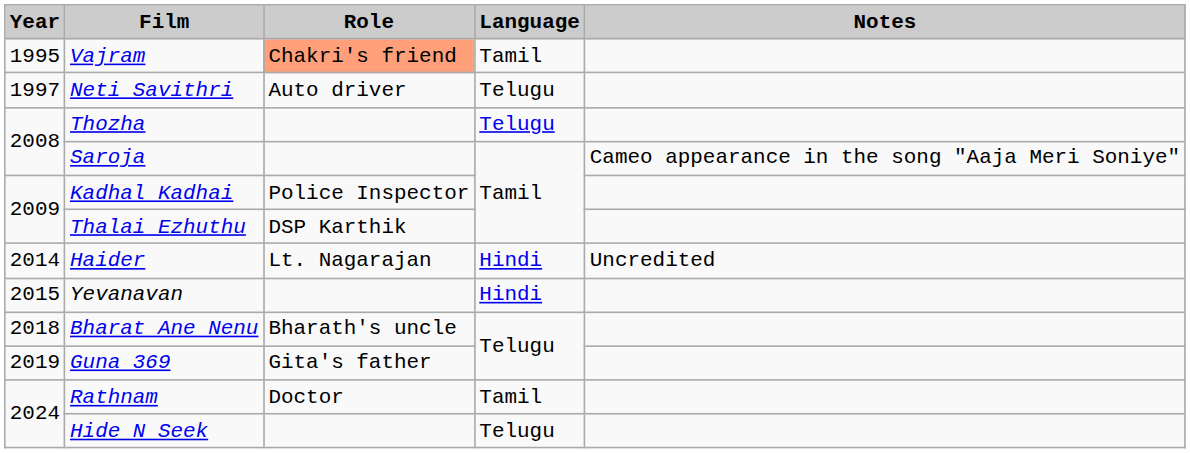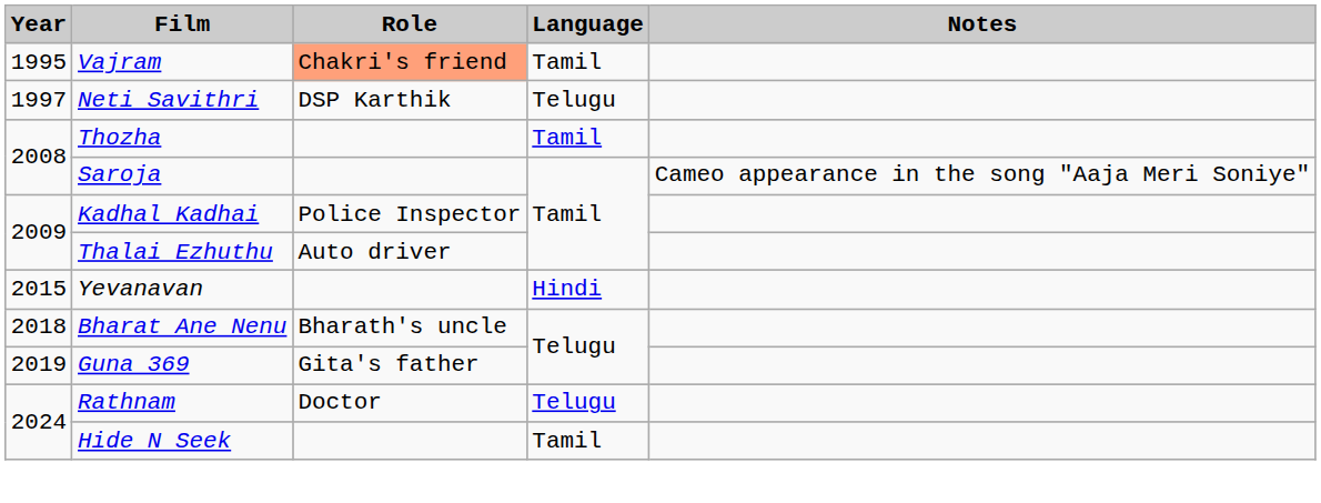Neti Savithri | Role: Auto driver -> DSP Karthik
Thozha | Language: Telugu -> Tamil
Thalai Ezhuthu | Role: DSP Karthik -> Auto driver
- row: 2014 | Haider | Lt. Nagarajan | Hindi | Uncredited
Rathnam | Language: Tamil -> Telugu
Hide N Seek | Language: Telugu -> Tamil
